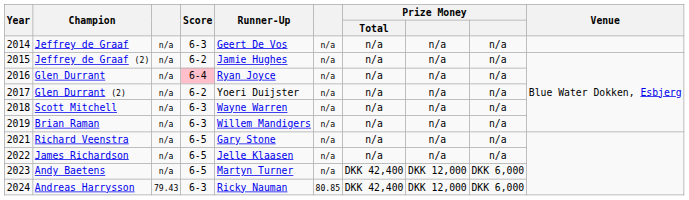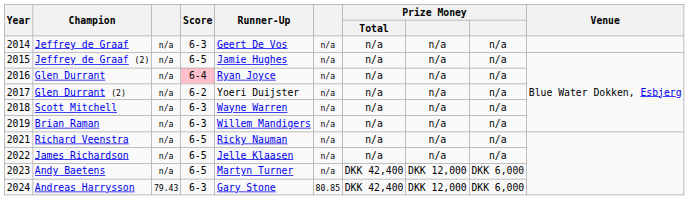Jeffrey de Graaf (2) | Score: 6-2 -> 6-5
Richard Veenstra | Runner-Up: Gary Stone -> Ricky Nauman
Andreas Harrysson | Runner-Up: Ricky Nauman -> Gary Stone
